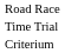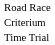rows swapped: Time Trial <-> Criterium
